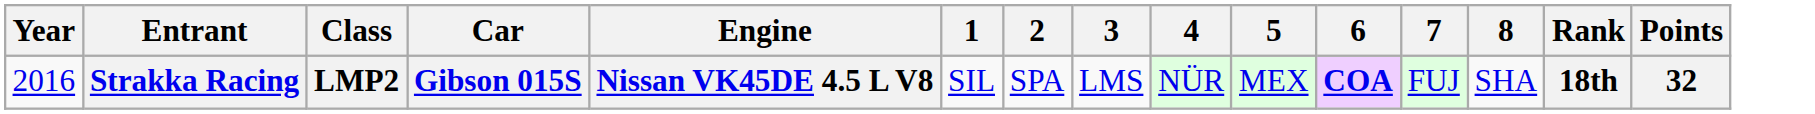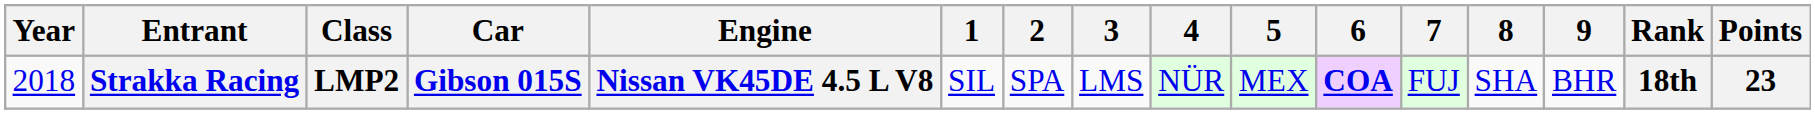+ column: 9 | BHR
Strakka Racing | Year: 2016 -> 2018
Strakka Racing | Points: 32 -> 23
